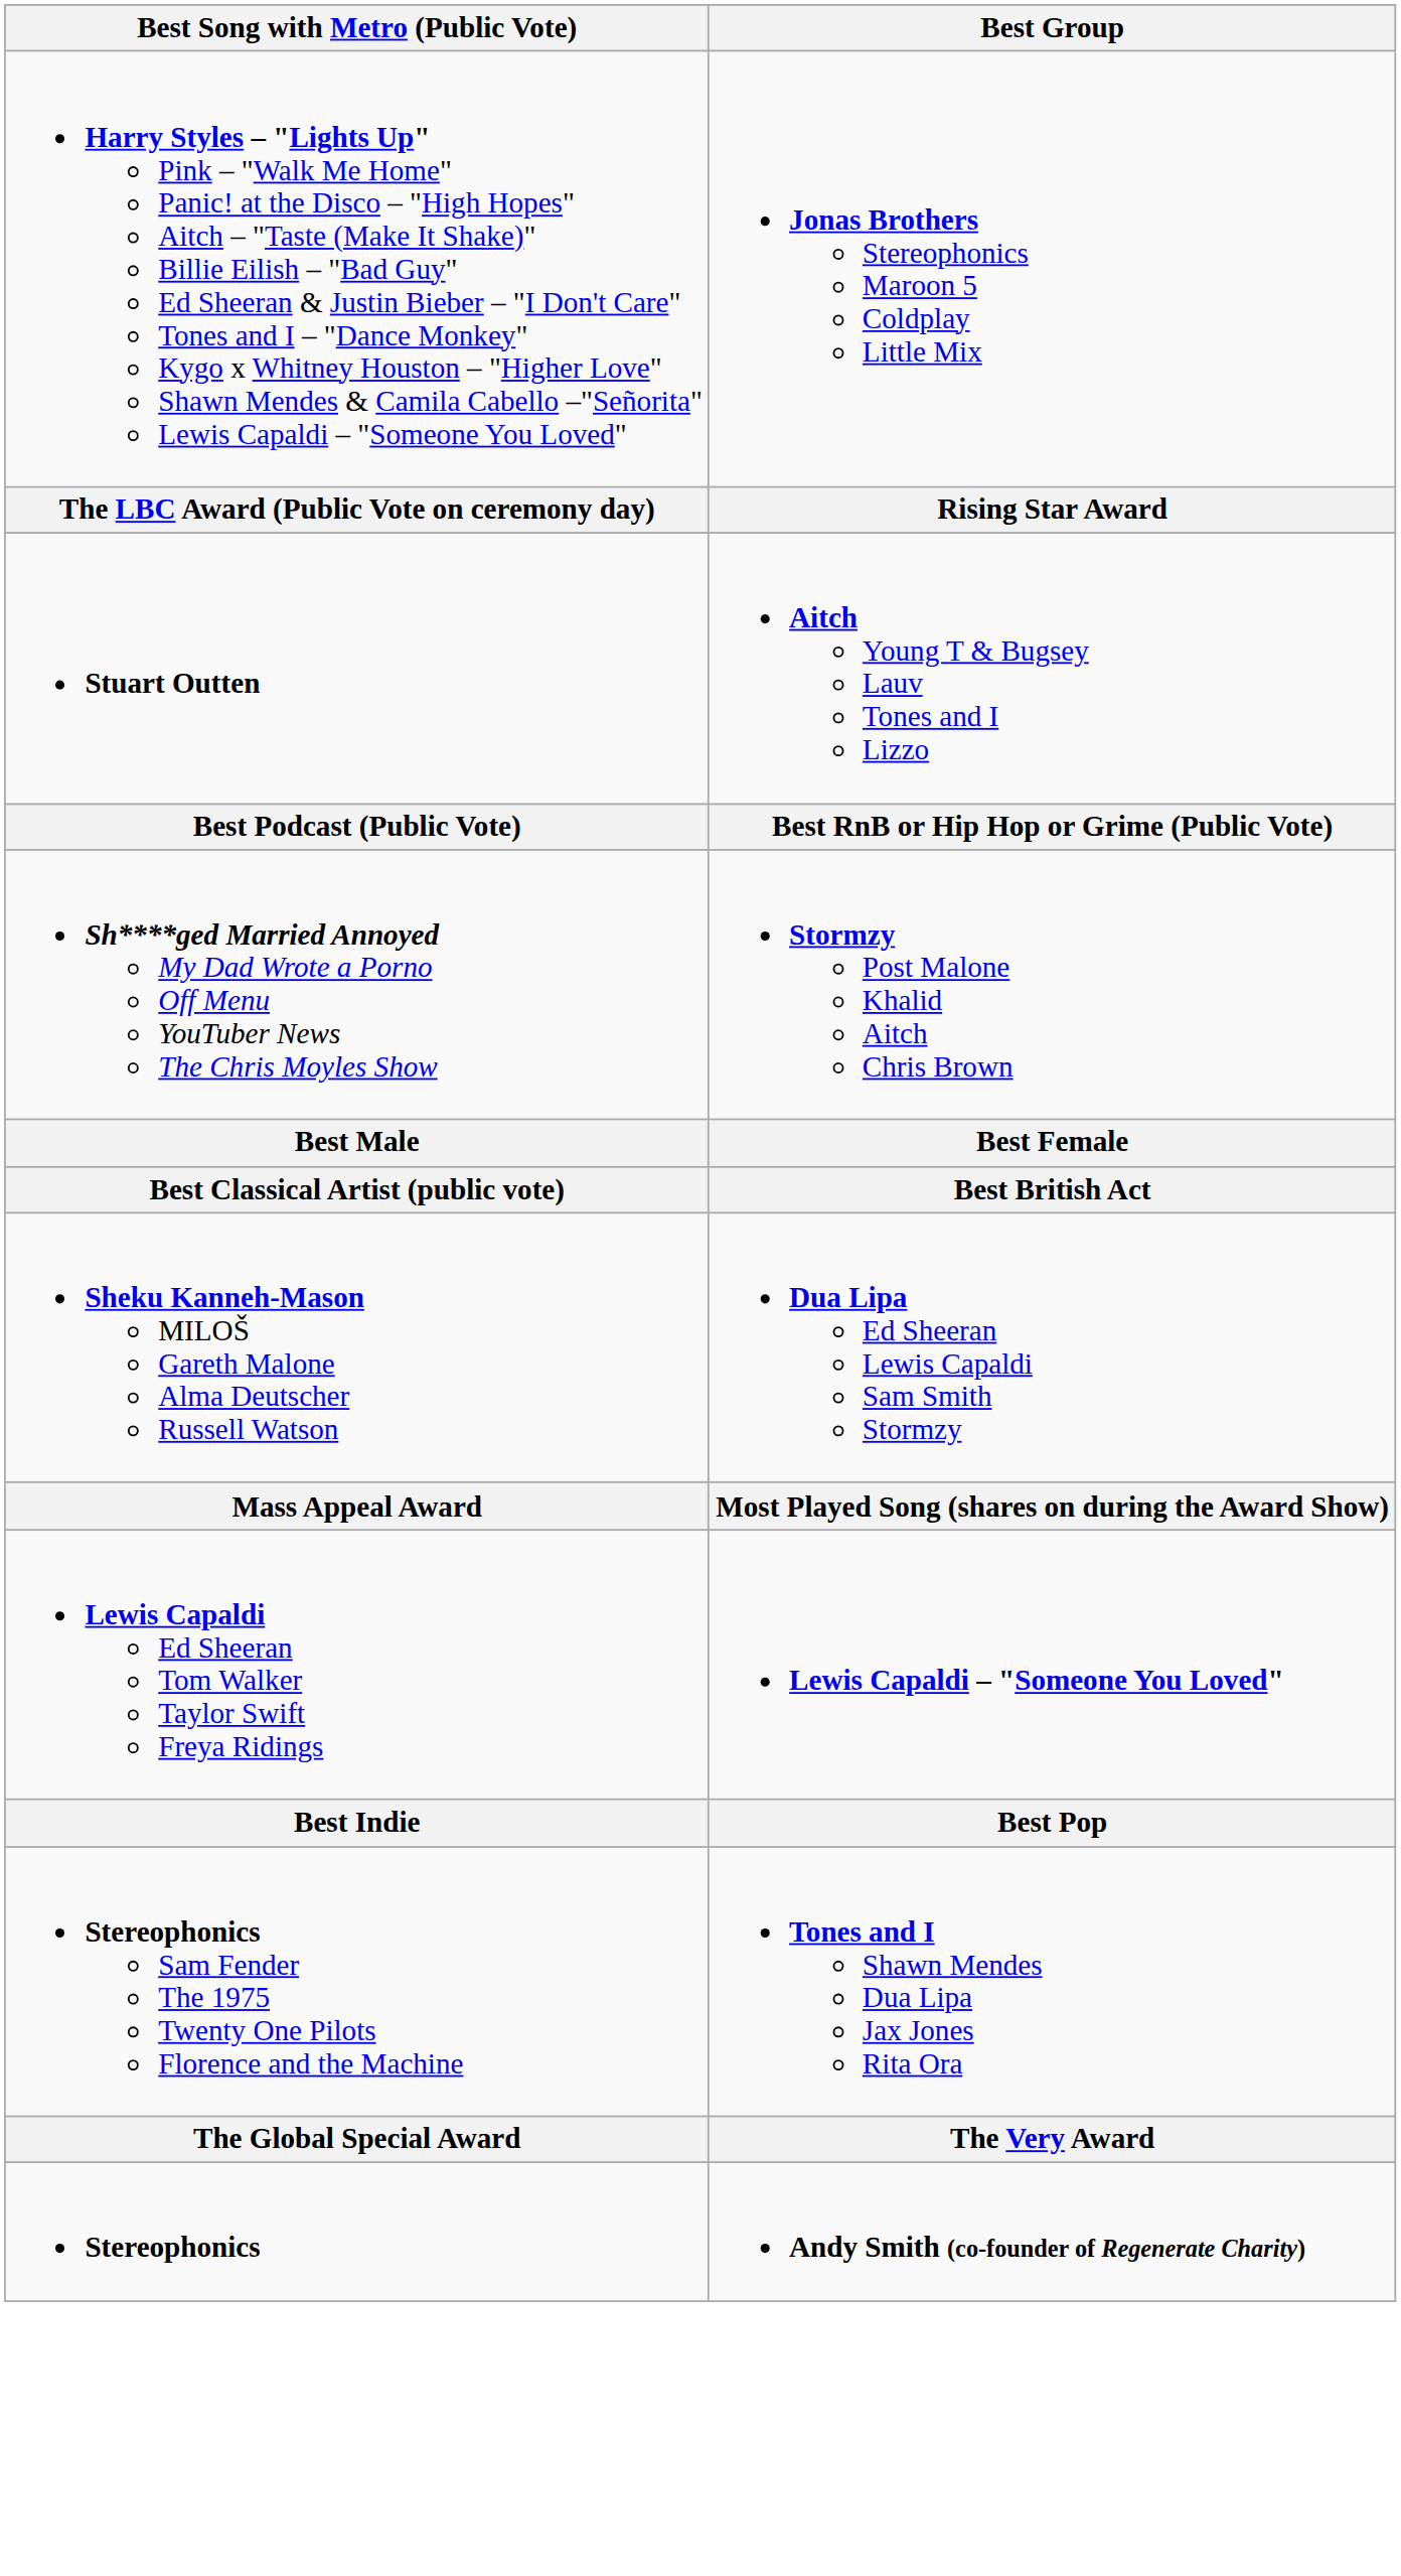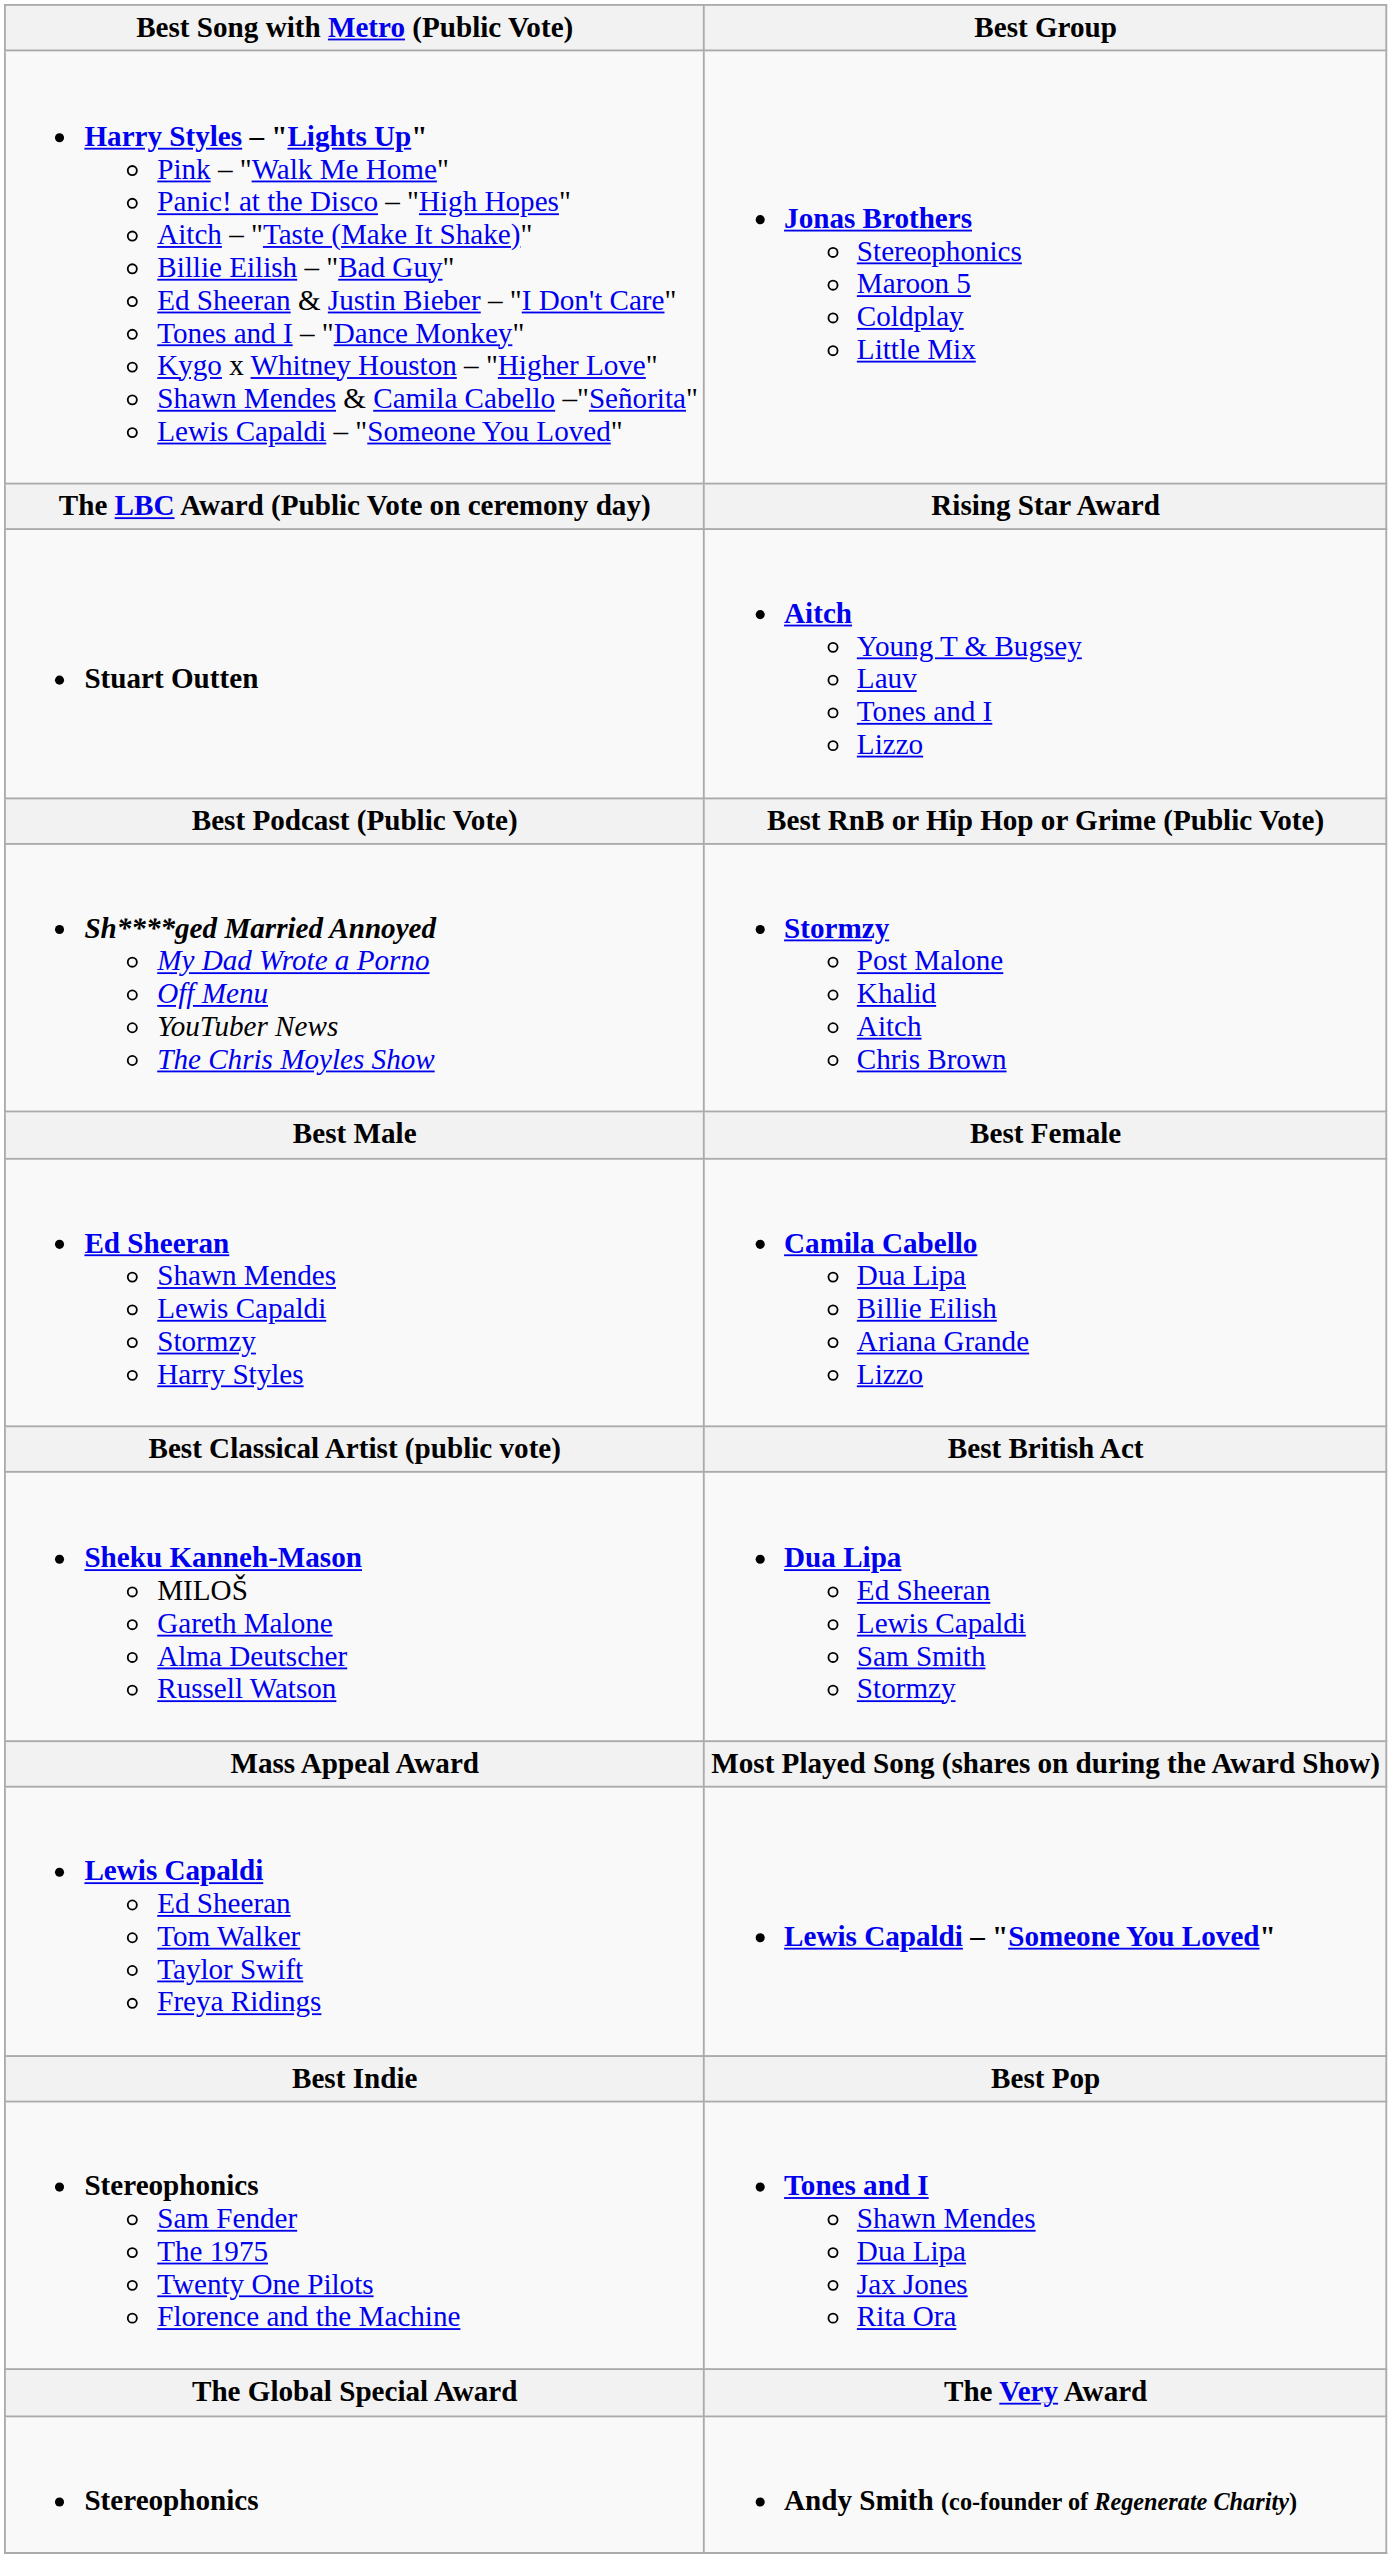+ row: Ed Sheeran Shawn Mendes Lewis Capaldi Stormzy Harry Styles | Camila Cabello Dua Lipa Billie Eilish Ariana Grande Lizzo
